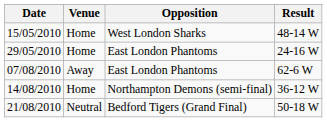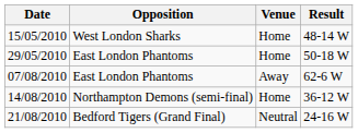columns swapped: Opposition <-> Venue
29/05/2010 | Result: 24-16 W -> 50-18 W
21/08/2010 | Result: 50-18 W -> 24-16 W
